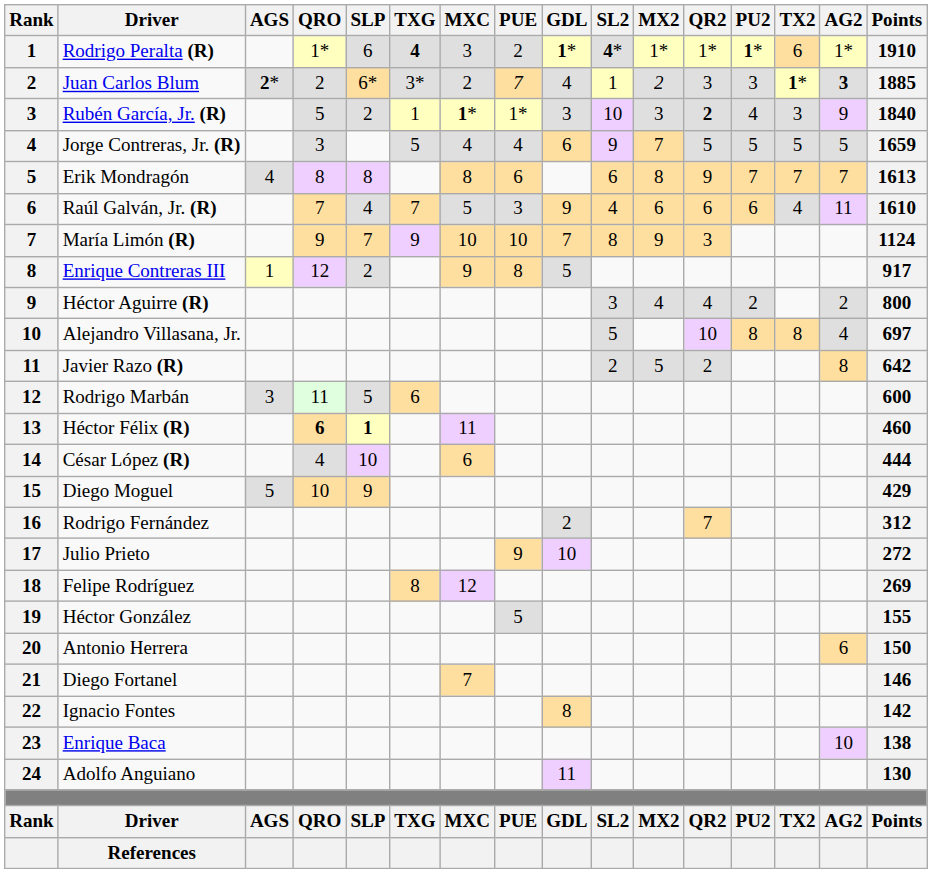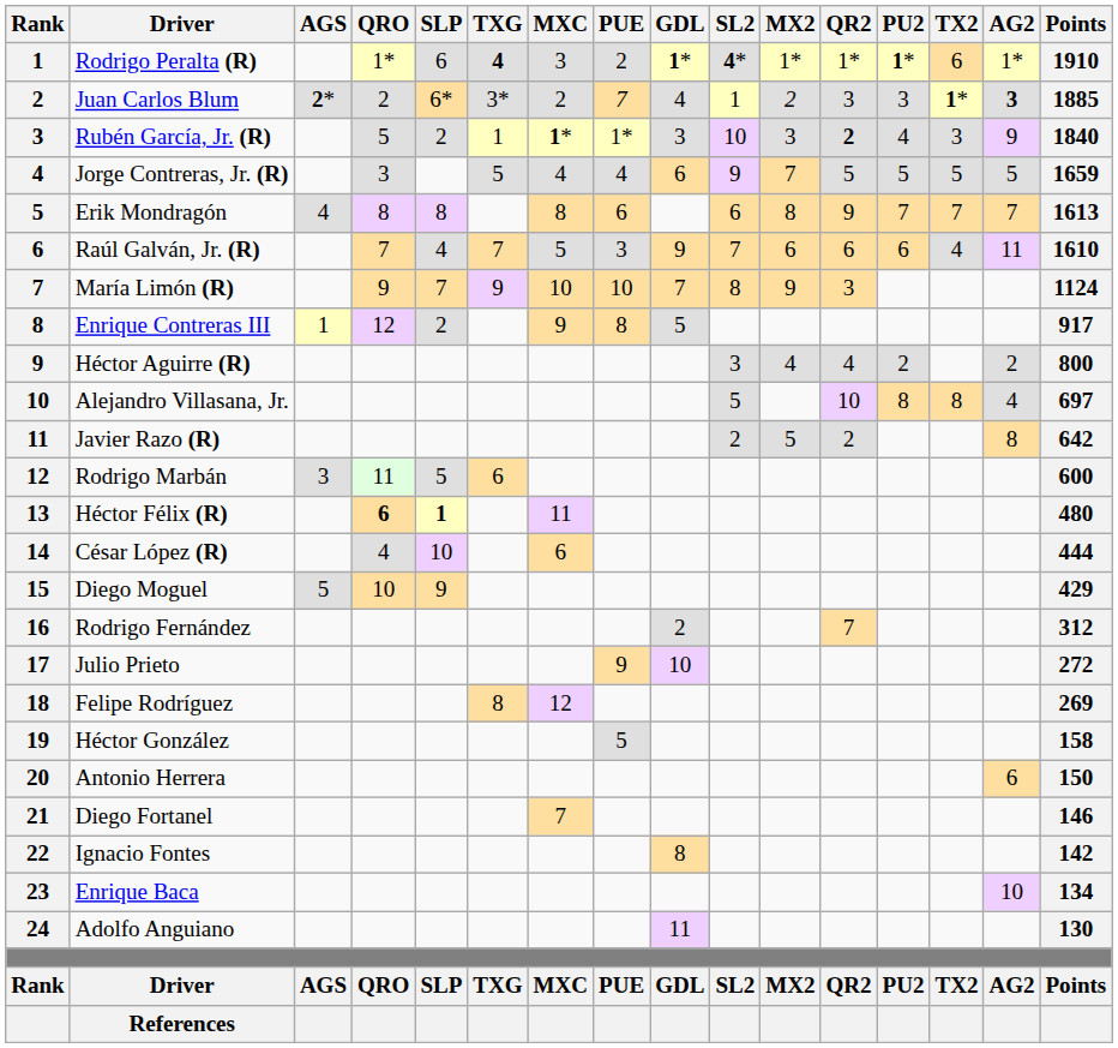Raúl Galván, Jr. (R) | SL2: 4 -> 7
Héctor Félix (R) | Points: 460 -> 480
Héctor González | Points: 155 -> 158
Enrique Baca | Points: 138 -> 134
